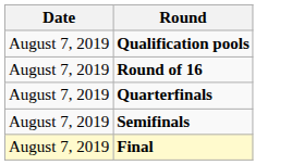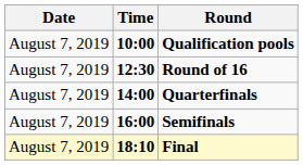+ column: Time | 10:00 | 12:30 | 14:00 | 16:00 | 18:10
